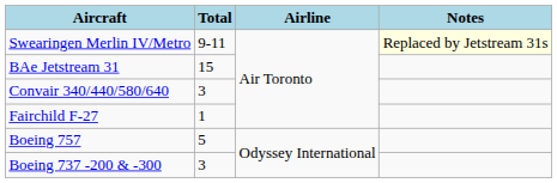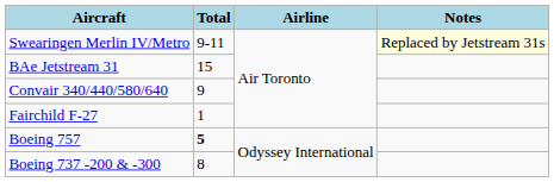Convair 340/440/580/640 | Total: 3 -> 9
Boeing 757 | Total: normal -> bold
Boeing 737 -200 & -300 | Total: 3 -> 8
